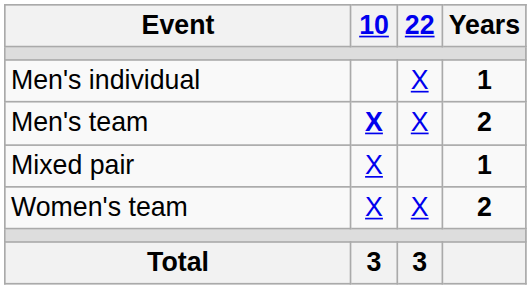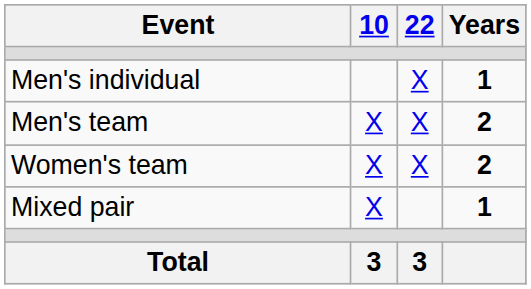Men's team | 10: bold -> normal
rows swapped: Women's team <-> Mixed pair
